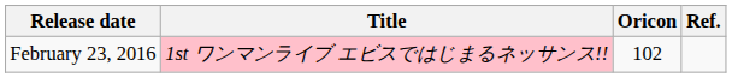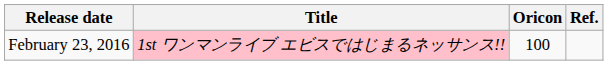February 23, 2016 | Oricon: 102 -> 100
